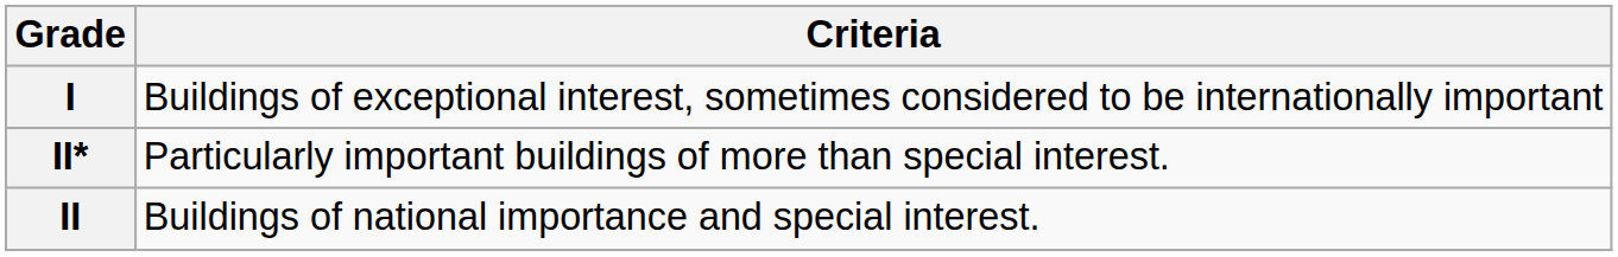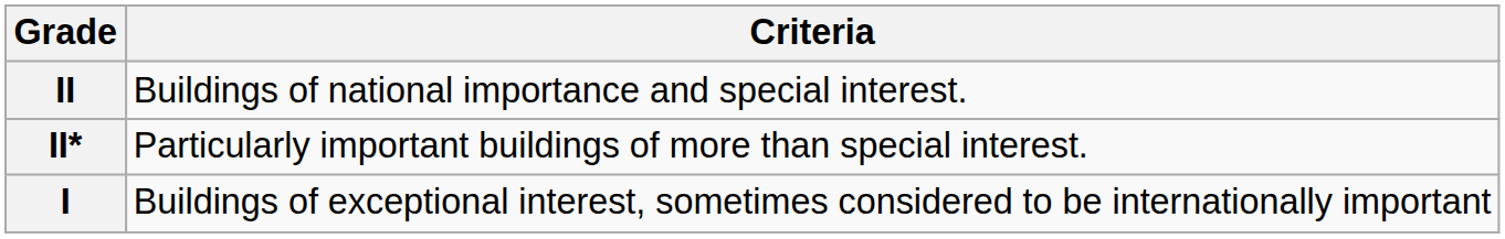rows swapped: I <-> II
